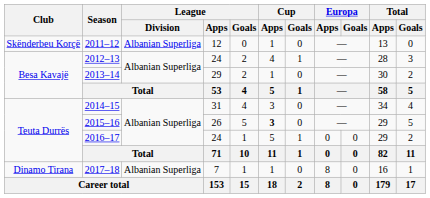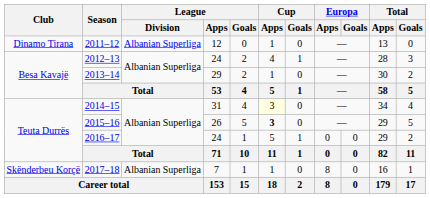2011–12 | Club: Skënderbeu Korçë -> Dinamo Tirana
2014–15 | Cup / Apps: no background -> lightyellow background
2017–18 | Club: Dinamo Tirana -> Skënderbeu Korçë
